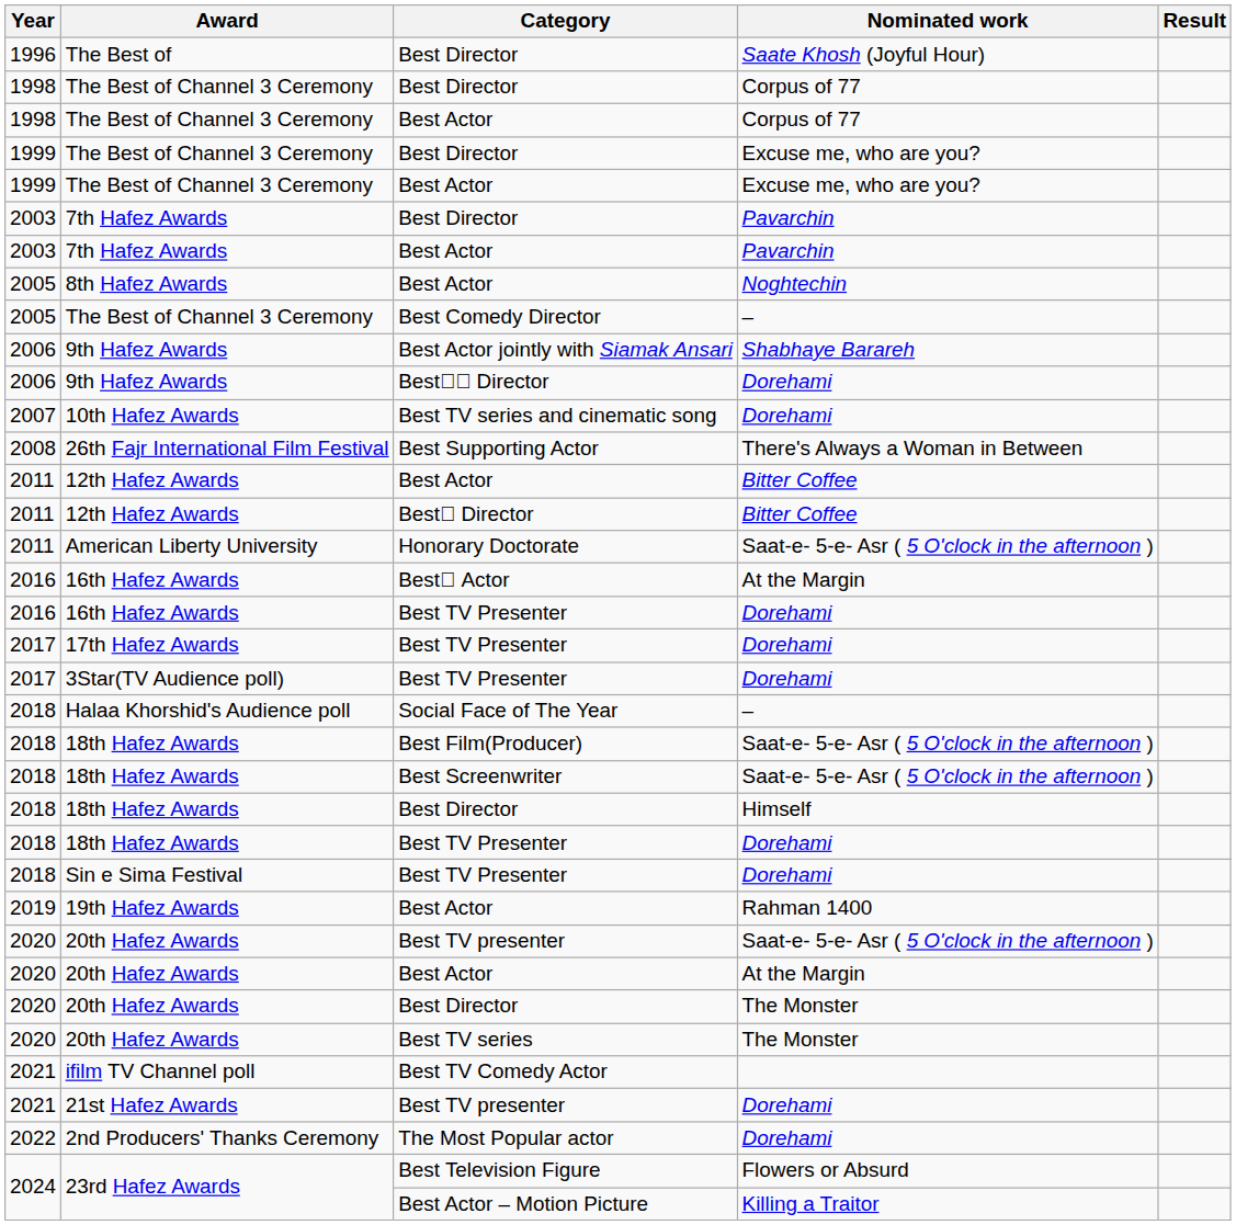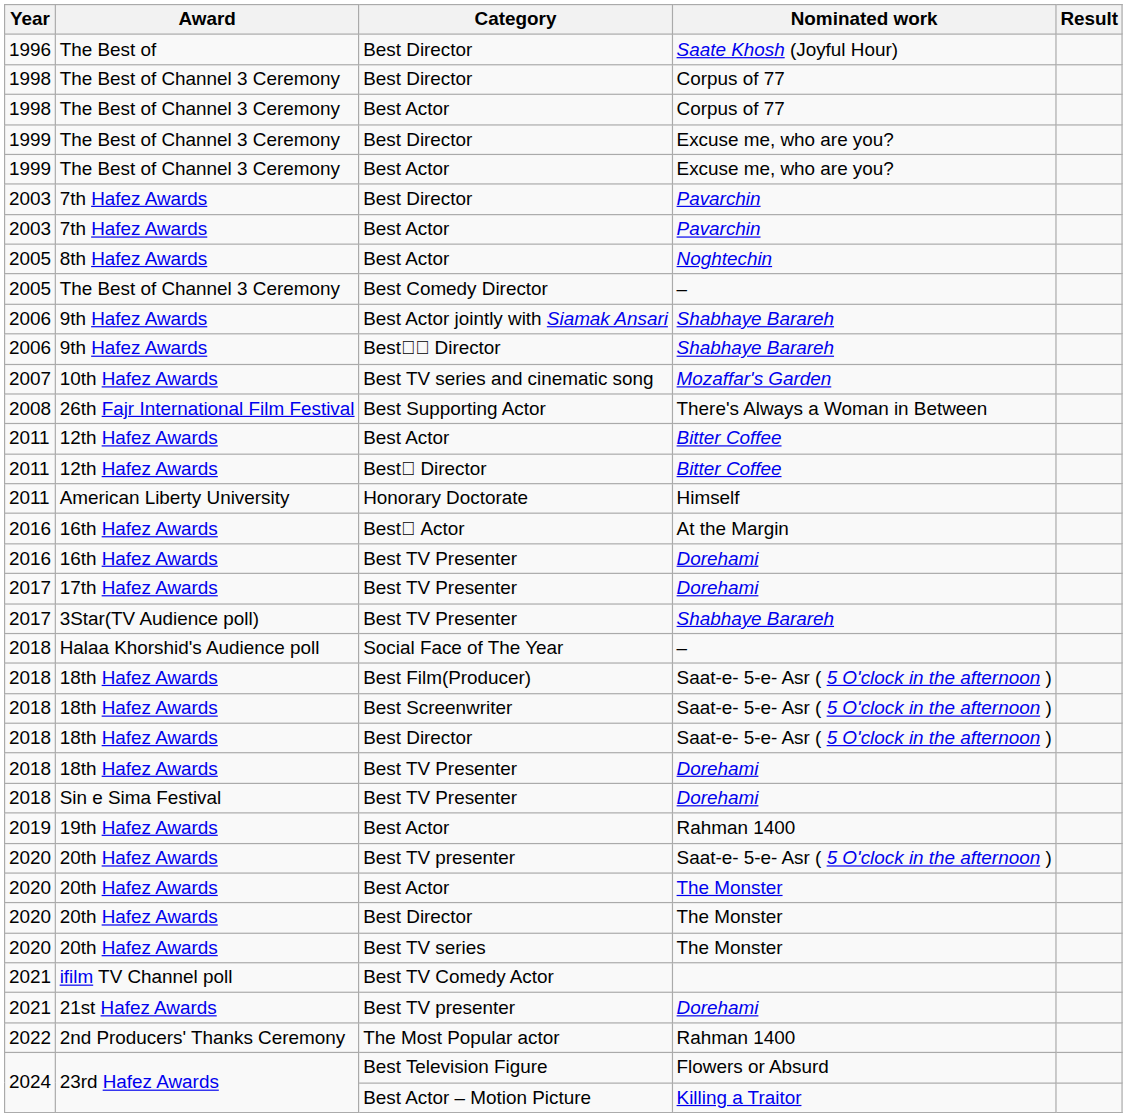9th Hafez Awards / Best ِِDirector | Nominated work: Dorehami -> Shabhaye Barareh
10th Hafez Awards | Nominated work: Dorehami -> Mozaffar's Garden
American Liberty University | Nominated work: Saat-e- 5-e- Asr ( 5 O'clock in the afternoon ) -> Himself
3Star(TV Audience poll) | Nominated work: Dorehami -> Shabhaye Barareh
18th Hafez Awards / Best Director | Nominated work: Himself -> Saat-e- 5-e- Asr ( 5 O'clock in the afternoon )
20th Hafez Awards / Best Actor | Nominated work: At the Margin -> The Monster
2nd Producers' Thanks Ceremony | Nominated work: Dorehami -> Rahman 1400
